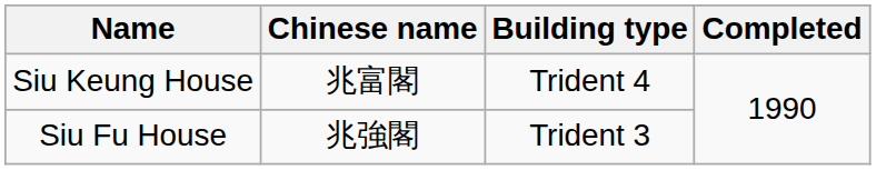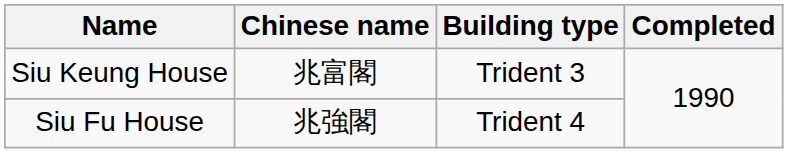Siu Keung House | Building type: Trident 4 -> Trident 3
Siu Fu House | Building type: Trident 3 -> Trident 4
